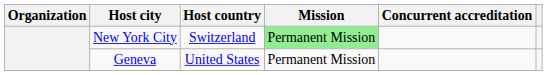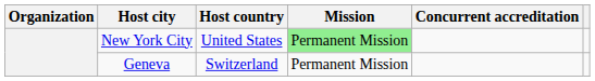New York City | Host country: Switzerland -> United States
Geneva | Host country: United States -> Switzerland
